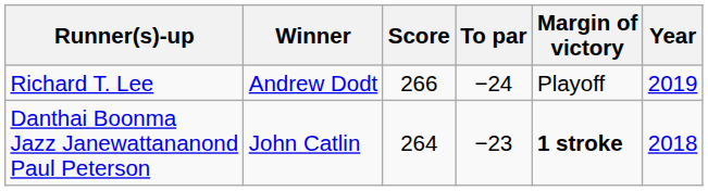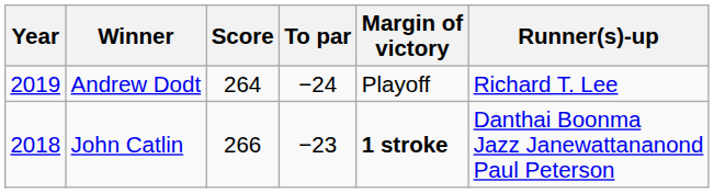columns swapped: Year <-> Runner(s)-up
Andrew Dodt | Score: 266 -> 264
John Catlin | Score: 264 -> 266
